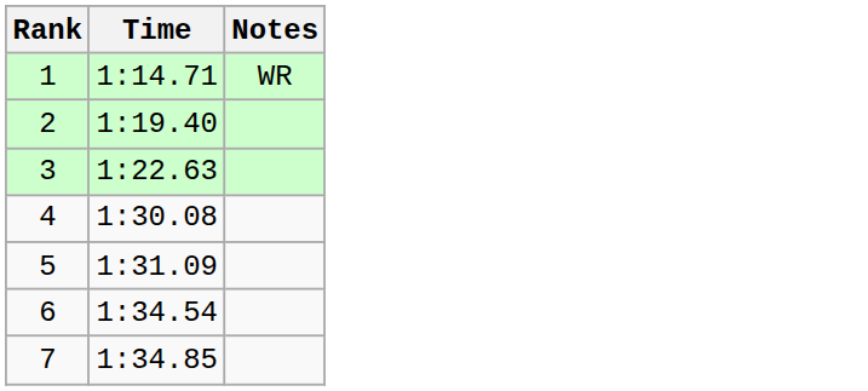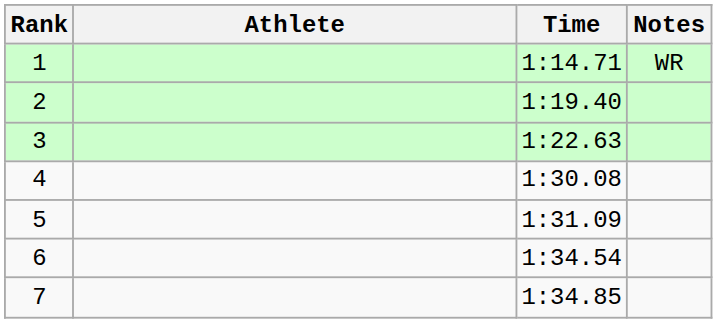+ column: Athlete
